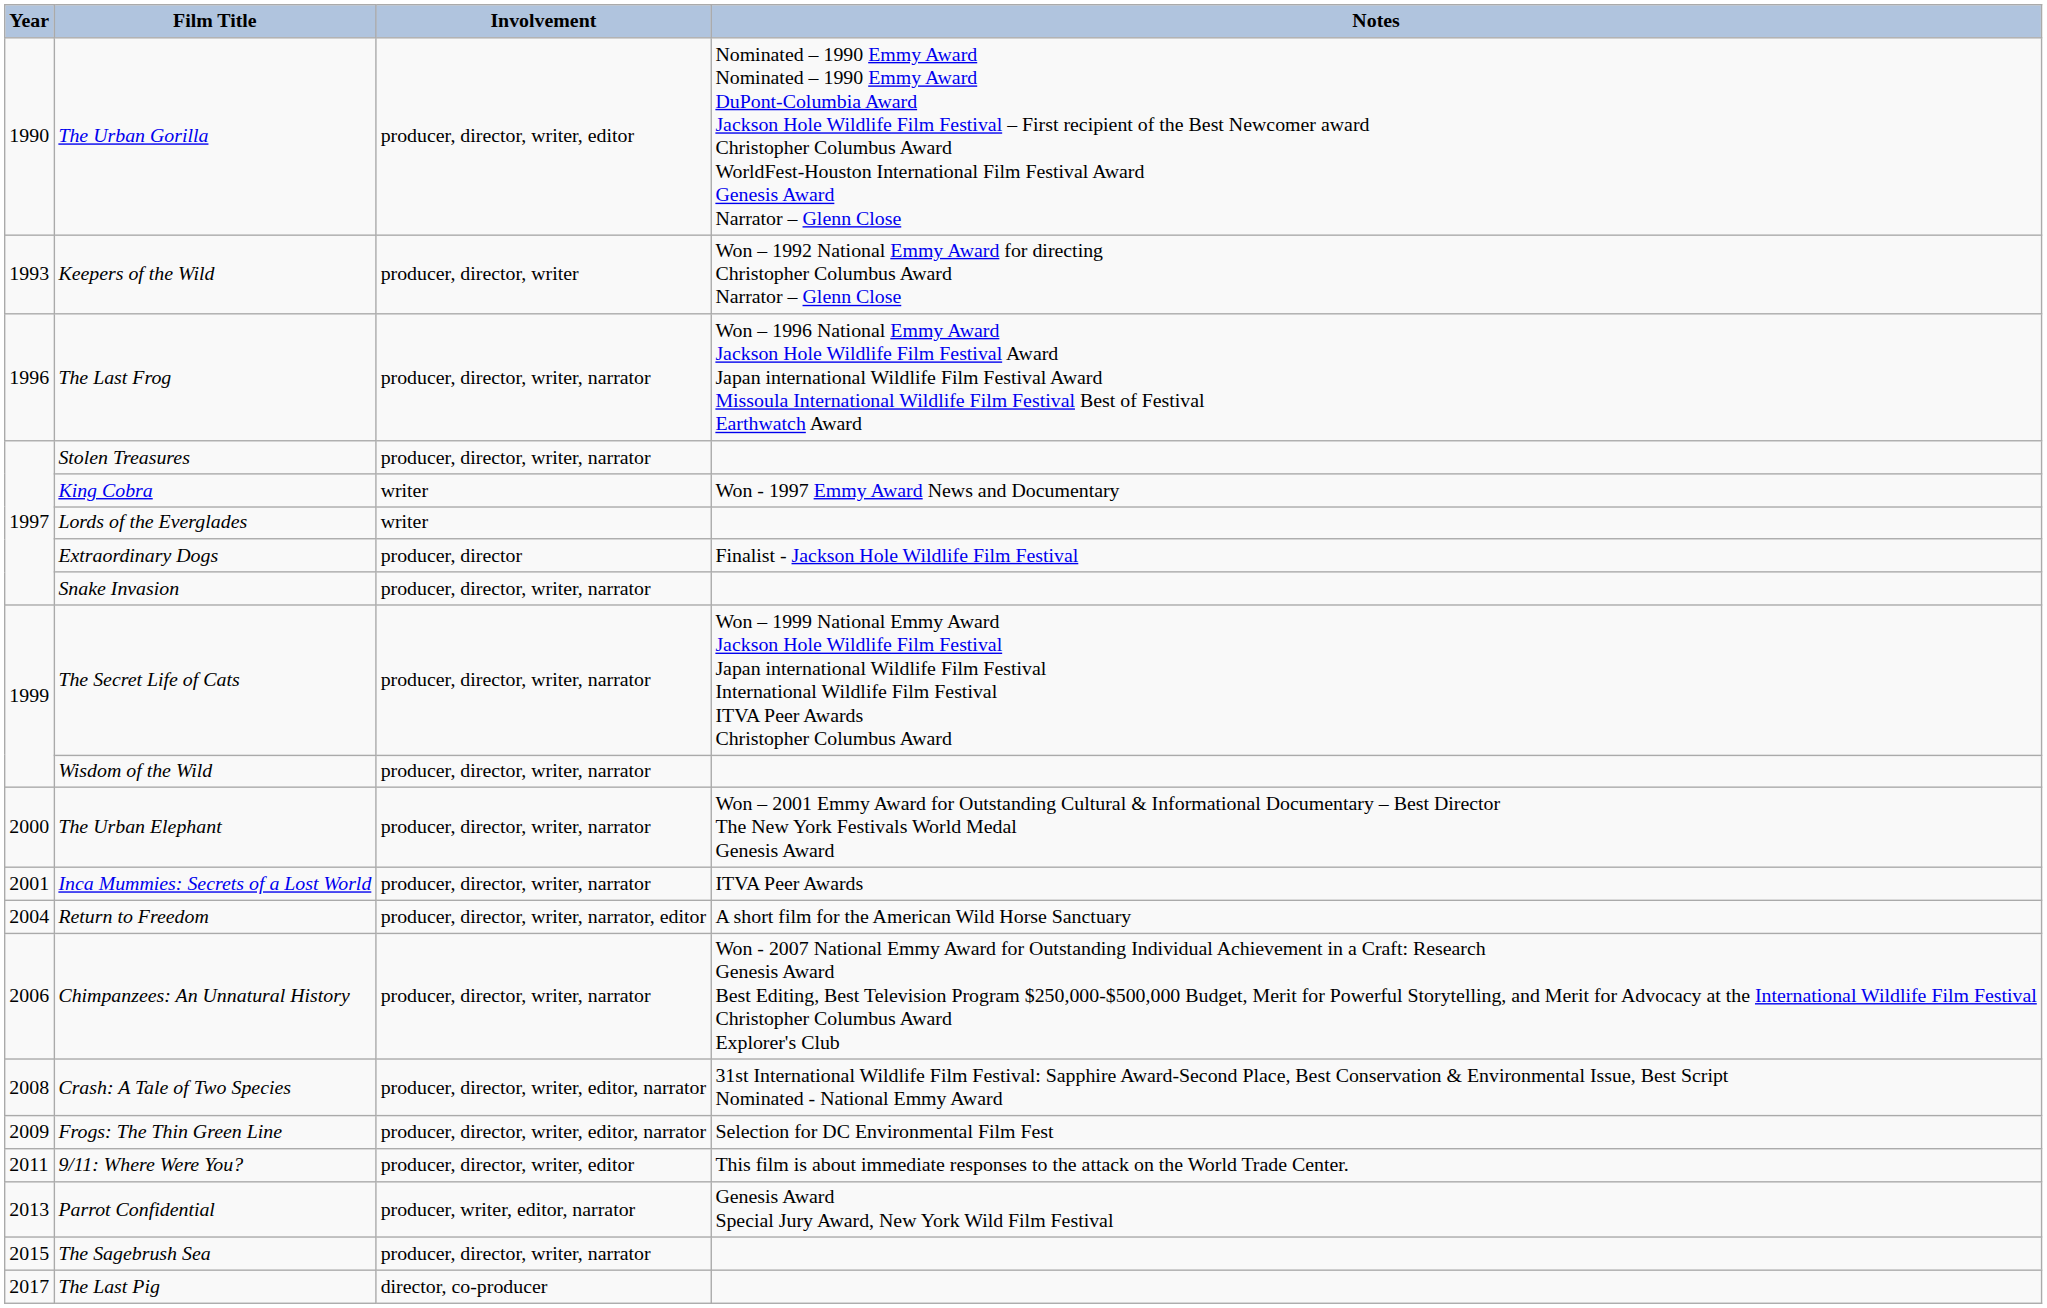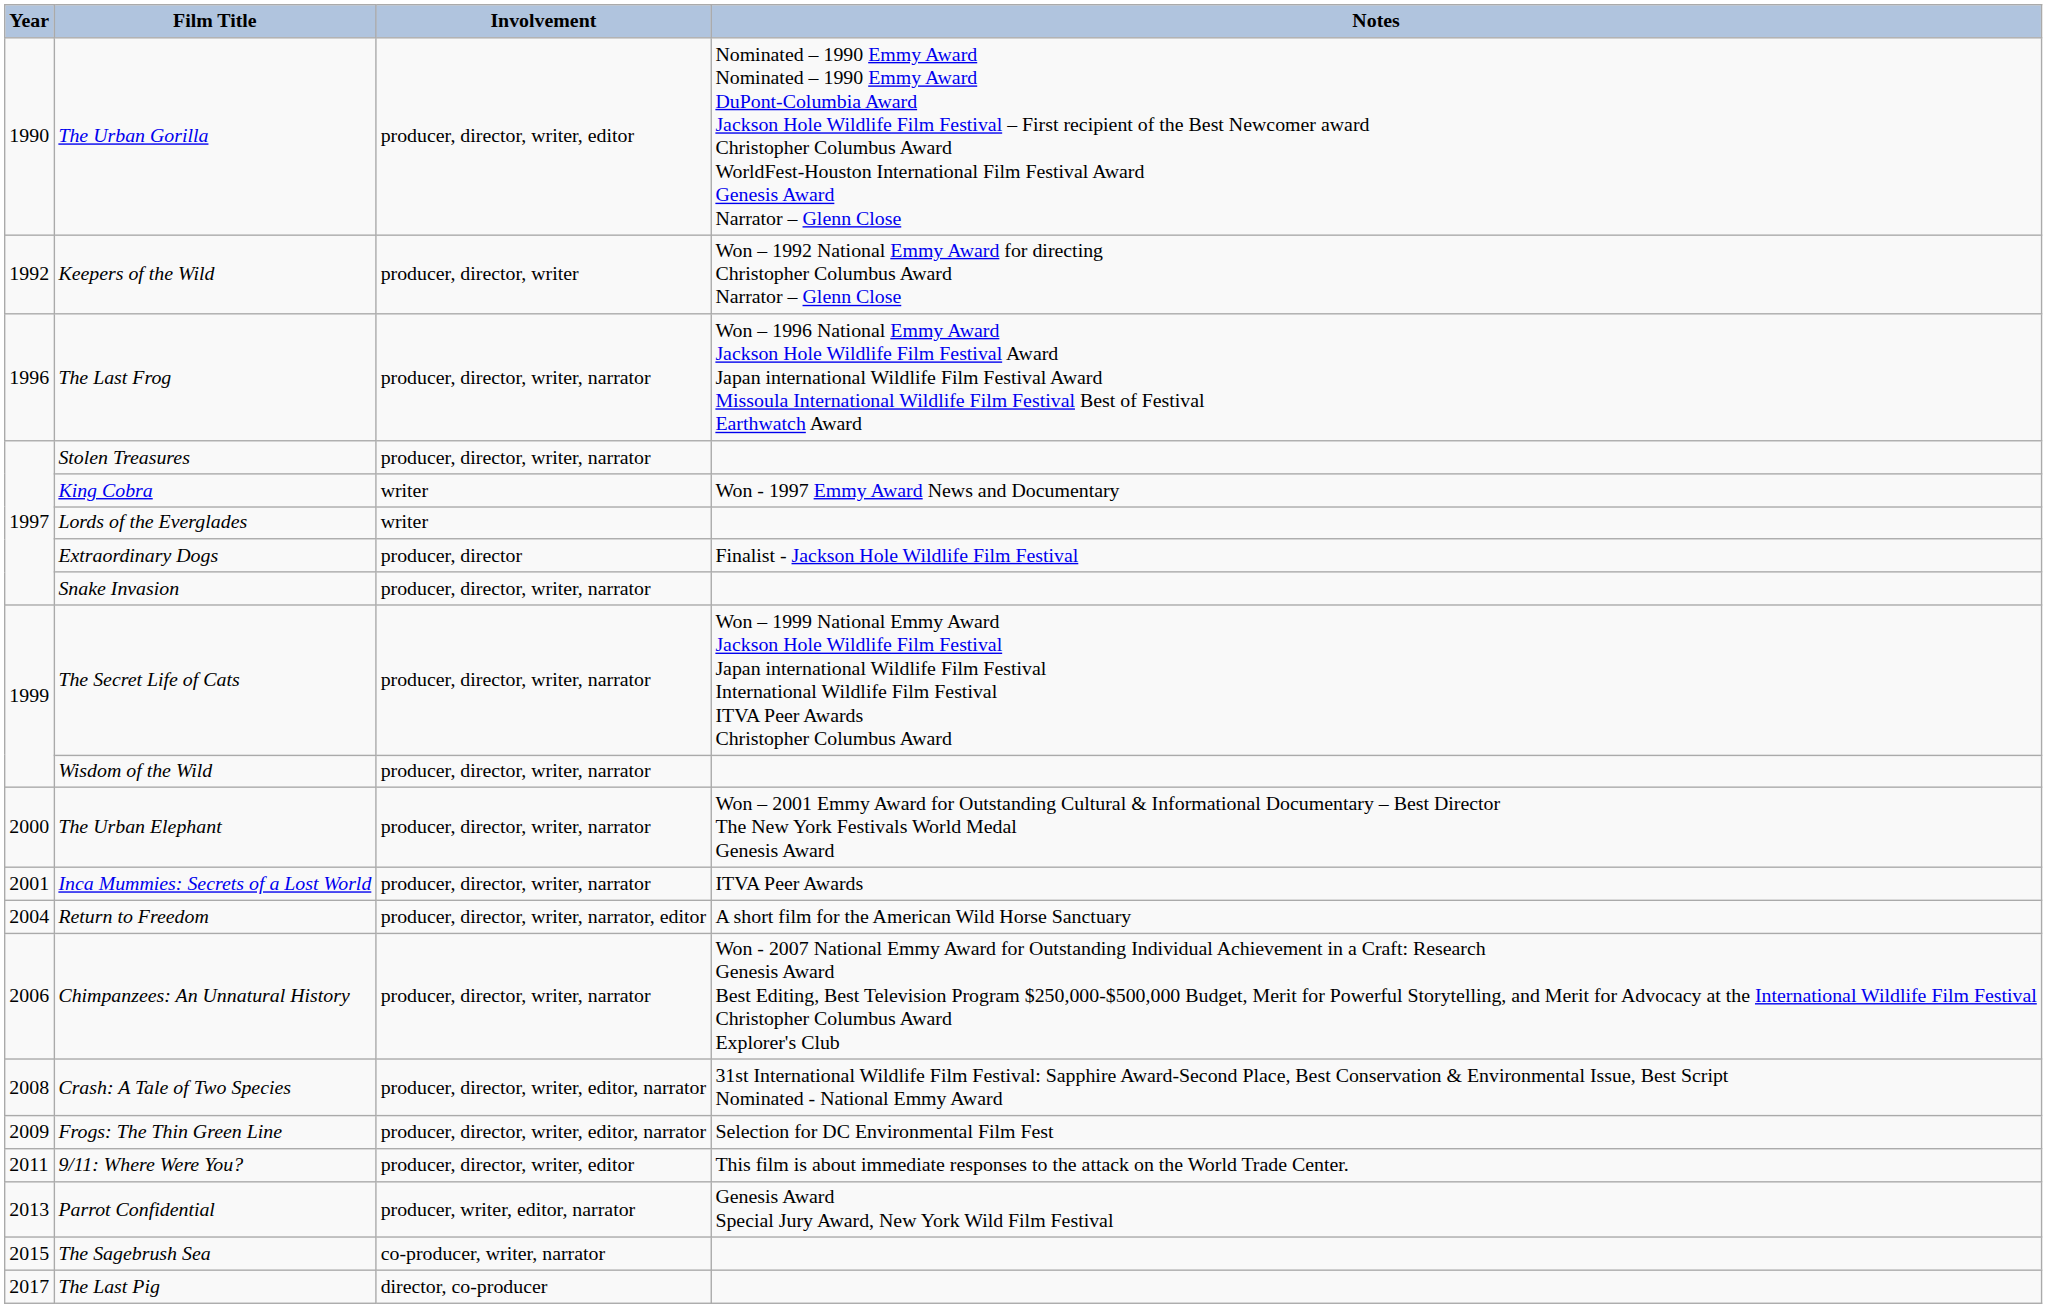Keepers of the Wild | Year: 1993 -> 1992
The Sagebrush Sea | Involvement: producer, director, writer, narrator -> co-producer, writer, narrator
